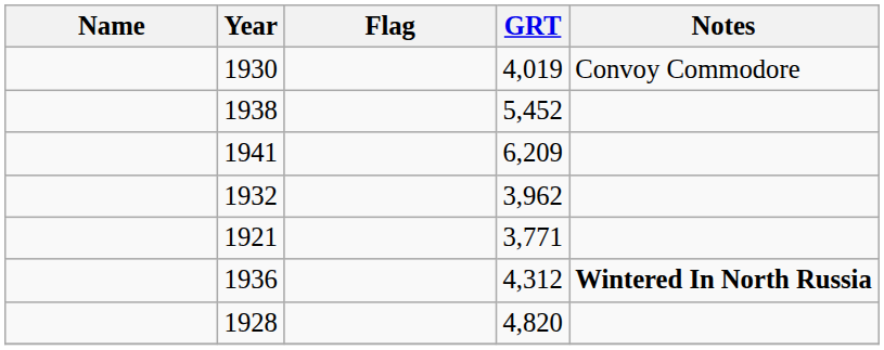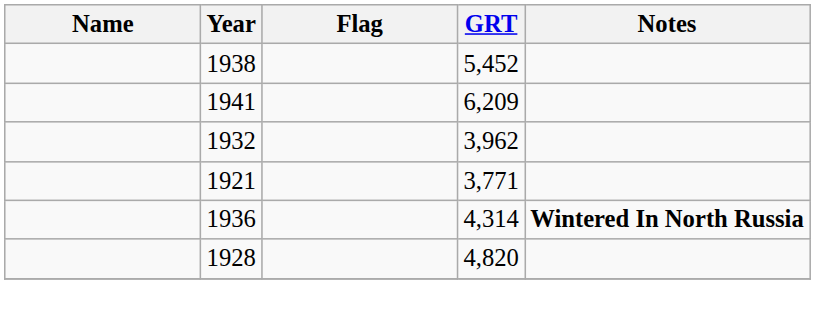- row: 1930 | 4,019 | Convoy Commodore
1936 | GRT: 4,312 -> 4,314
